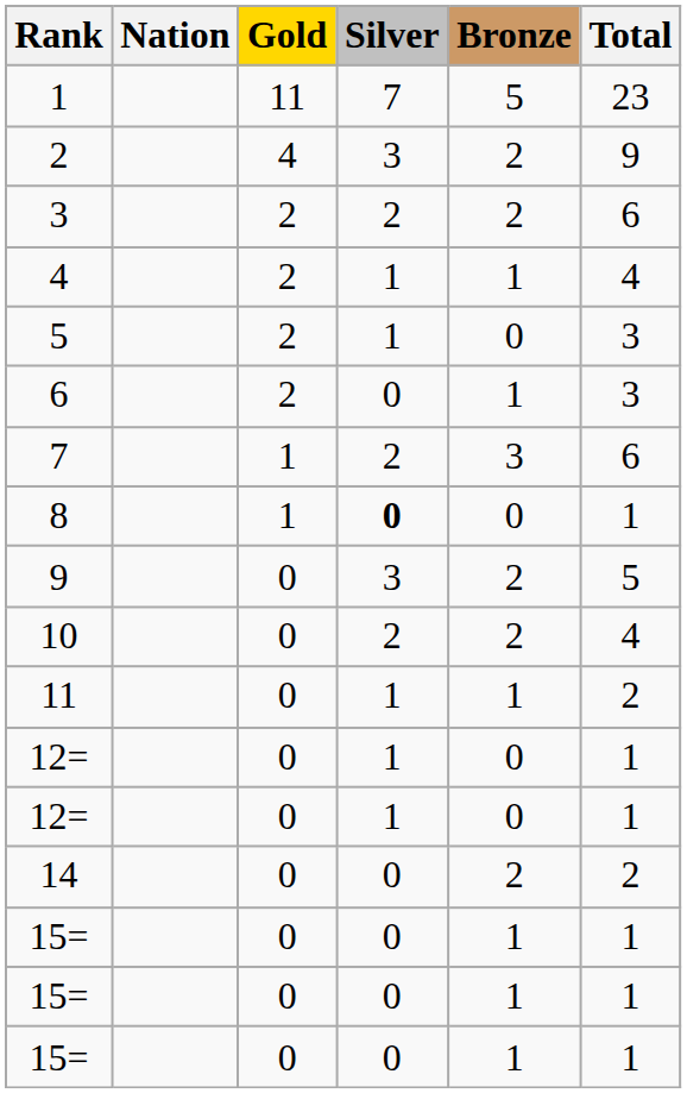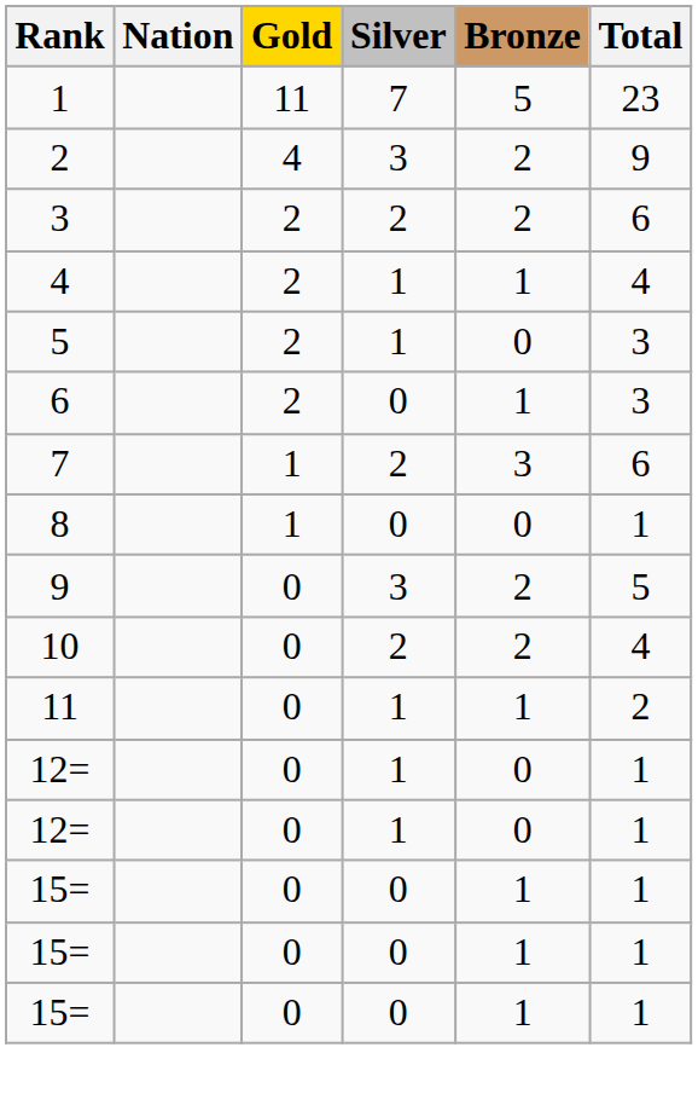8 | Silver: bold -> normal
- row: 14 | 0 | 0 | 2 | 2
